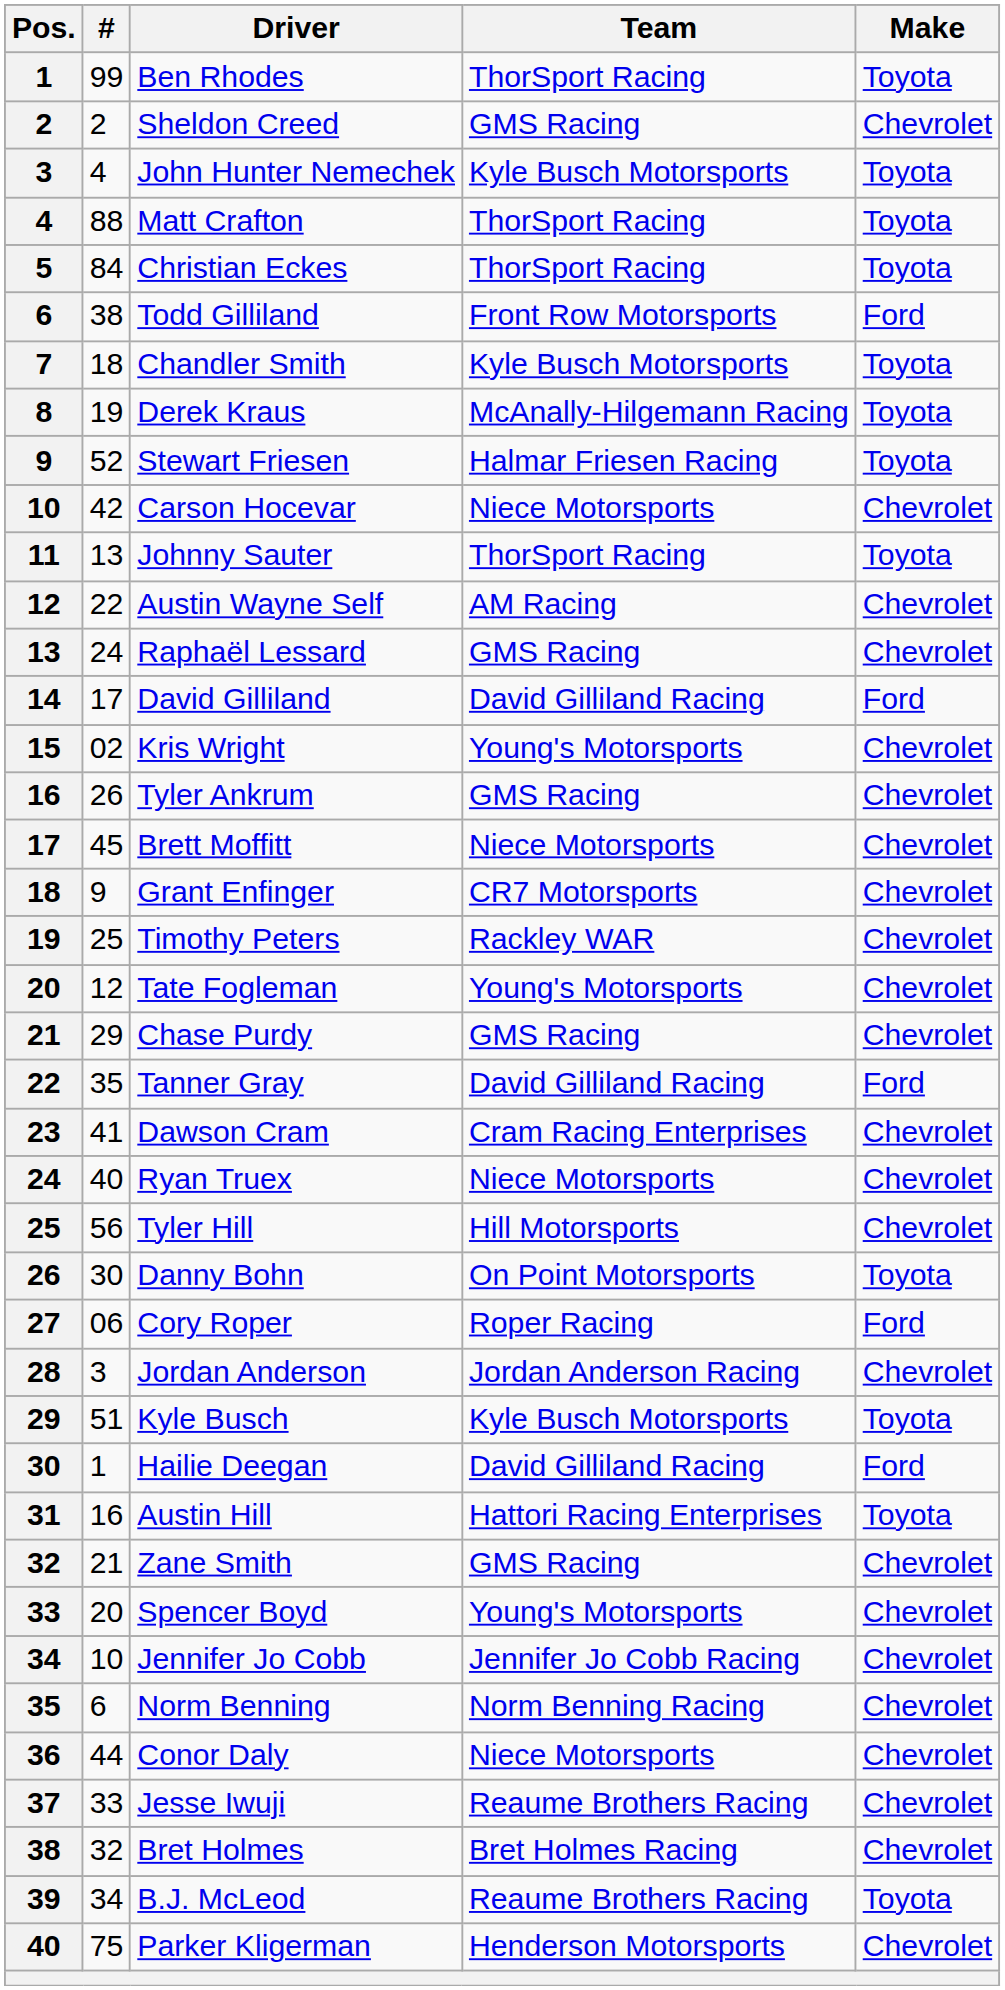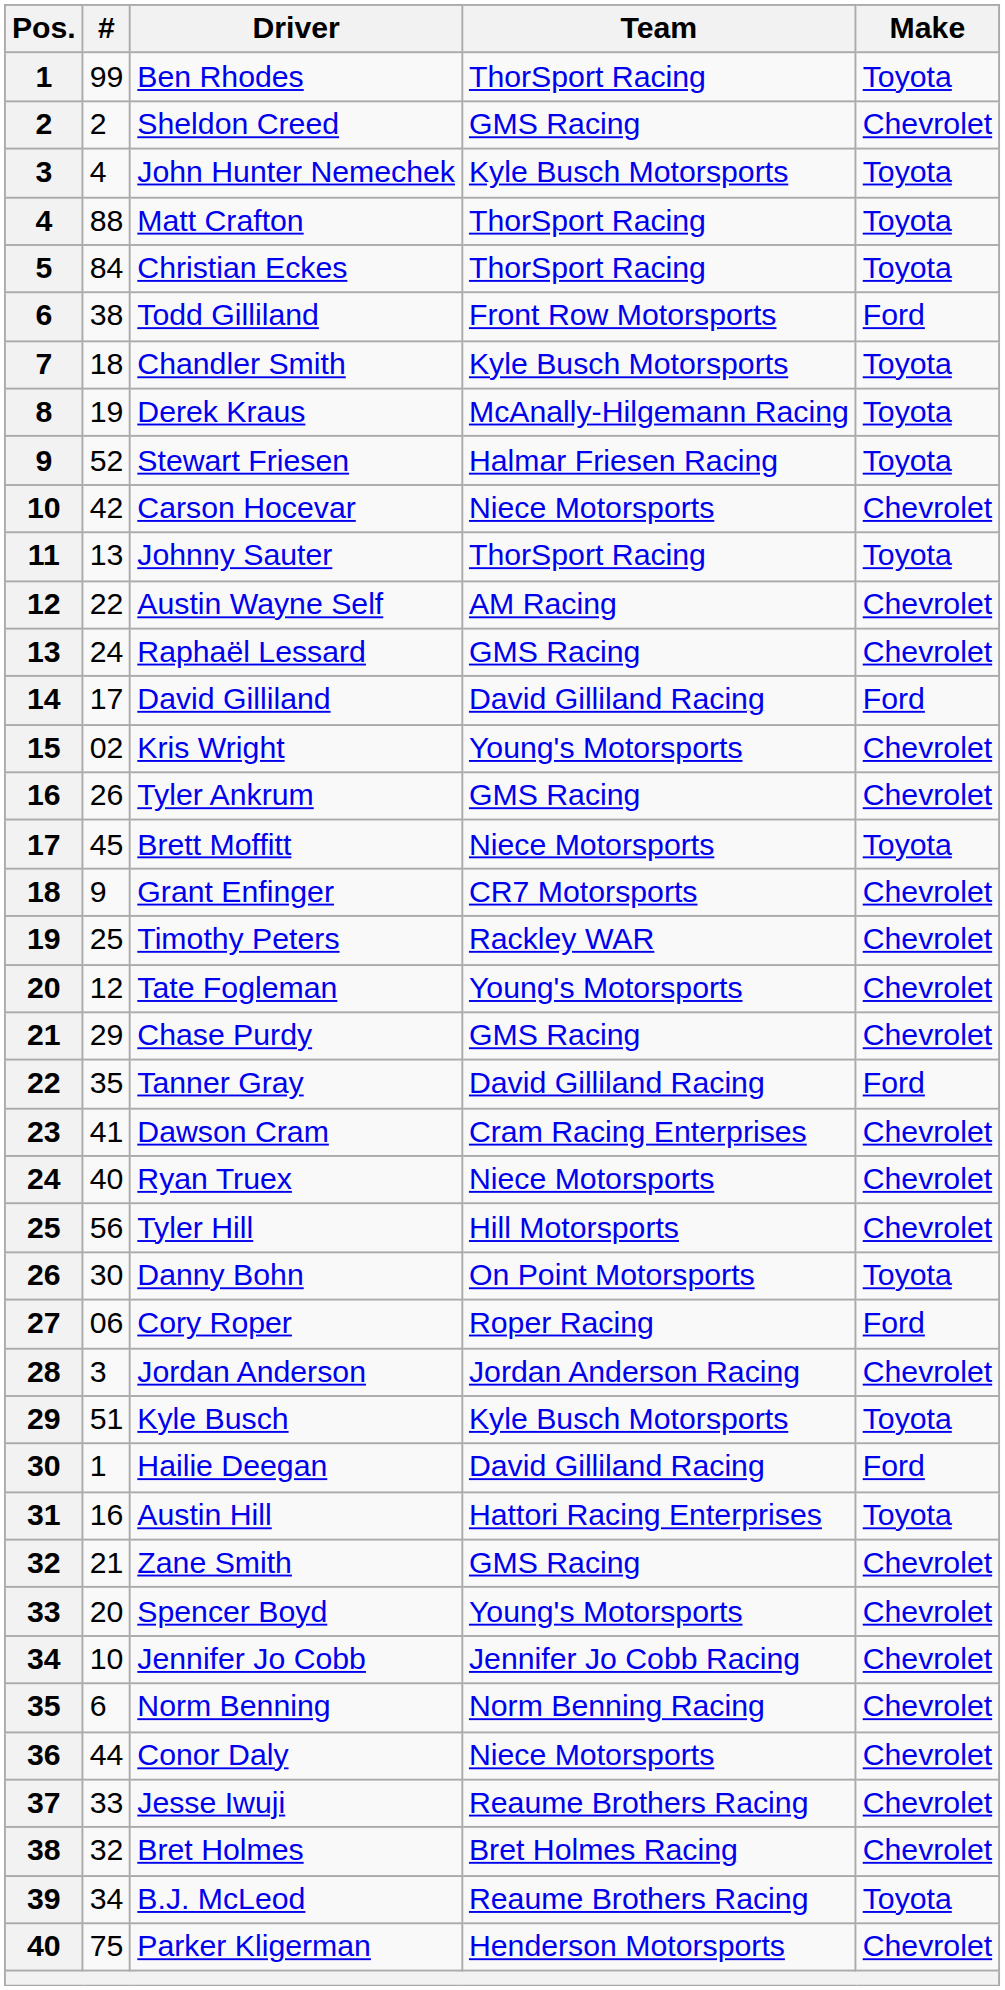Brett Moffitt | Make: Chevrolet -> Toyota
